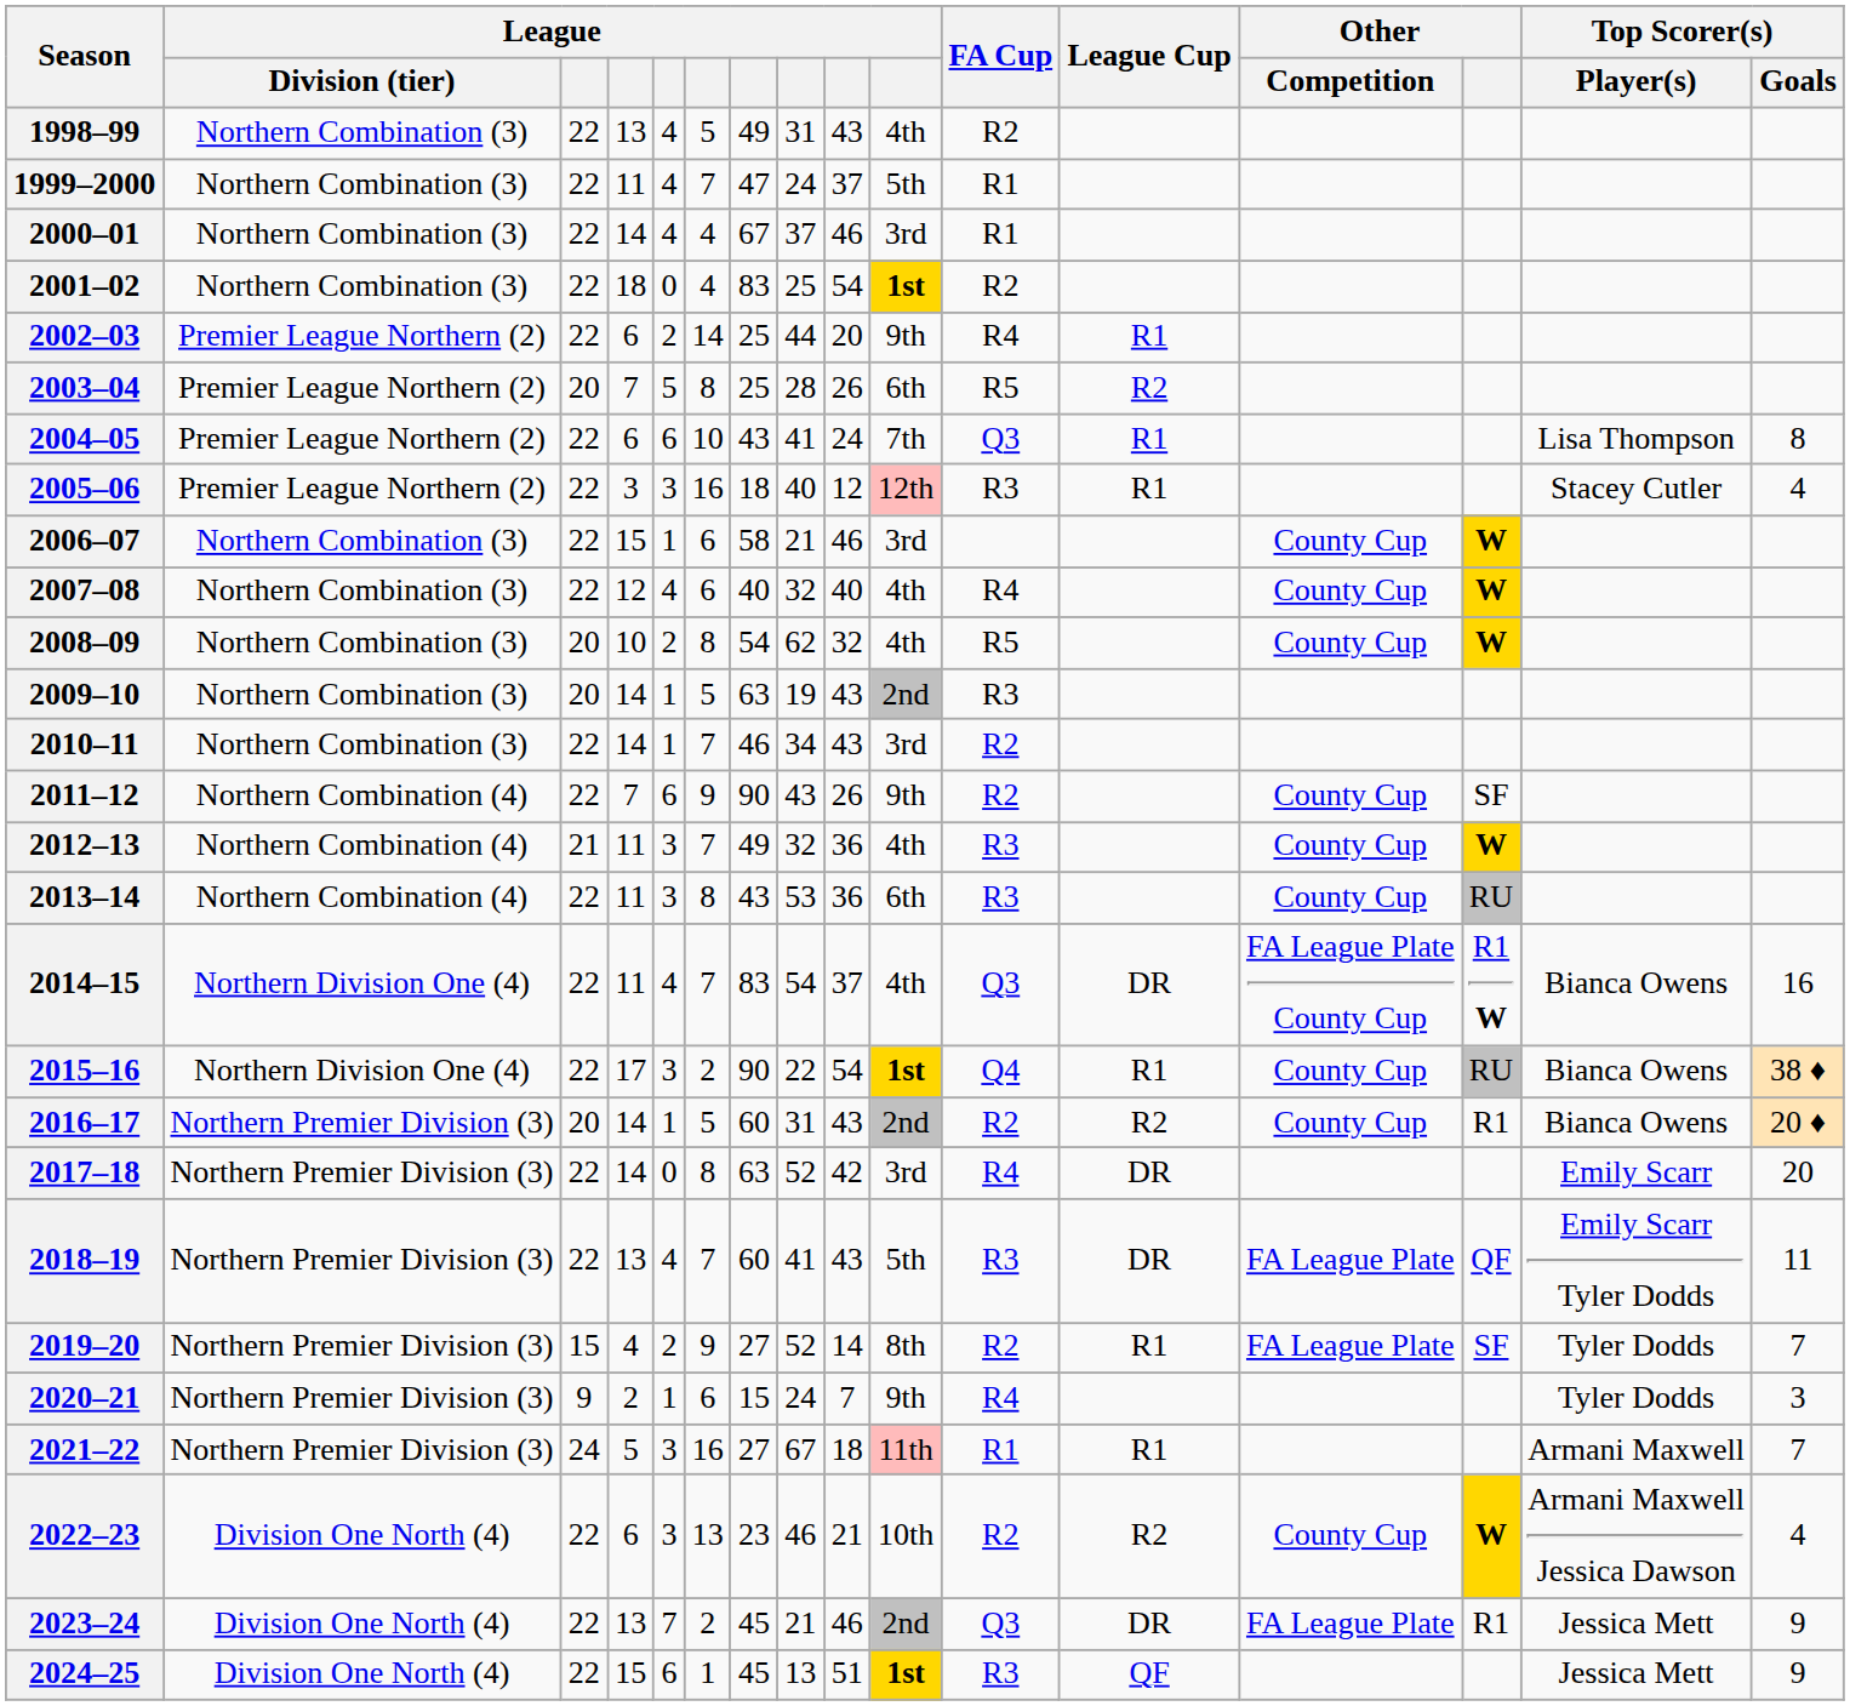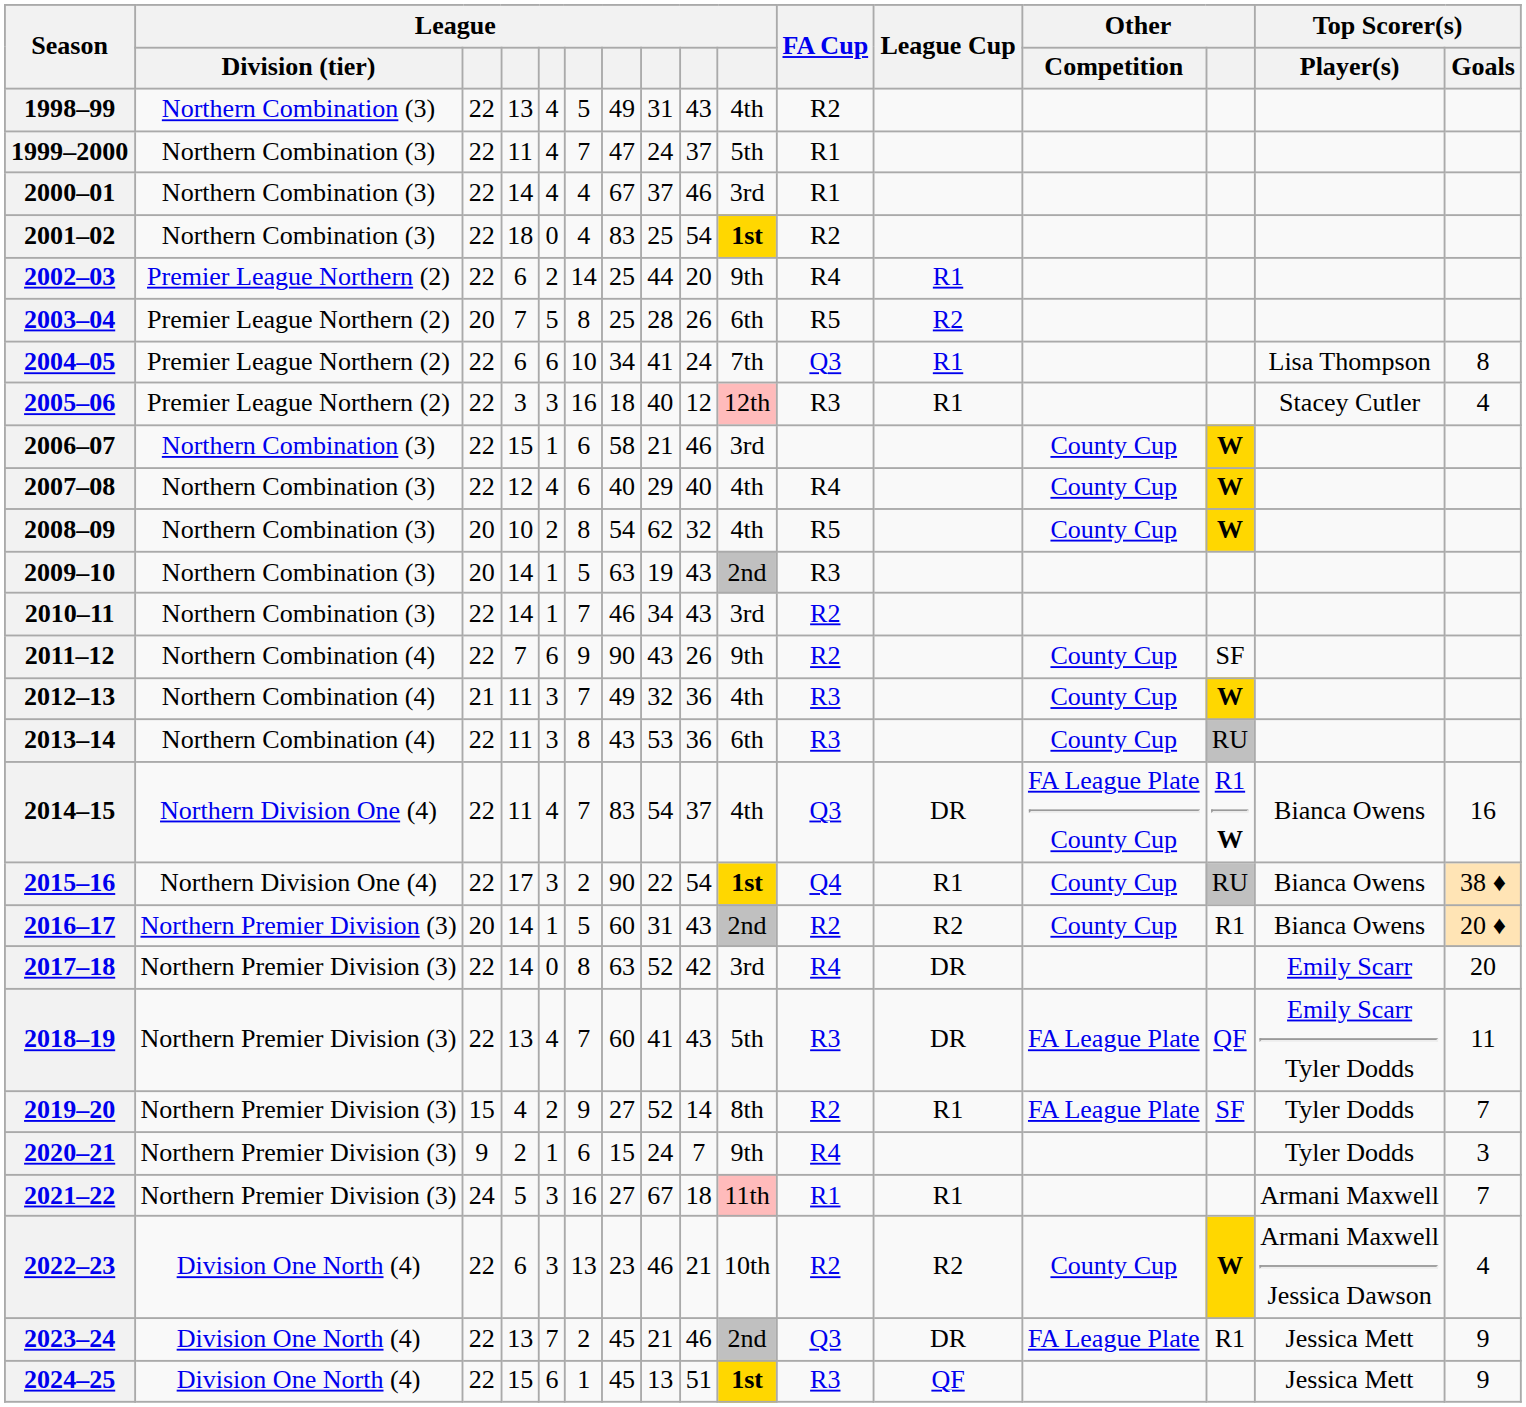2004–05 | column 7: 43 -> 34
2007–08 | column 8: 32 -> 29
